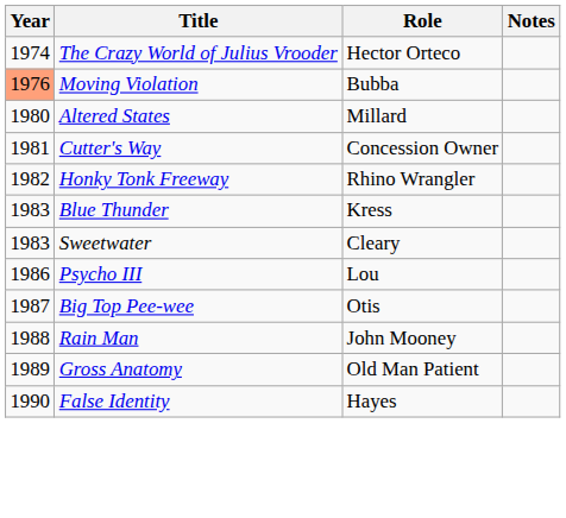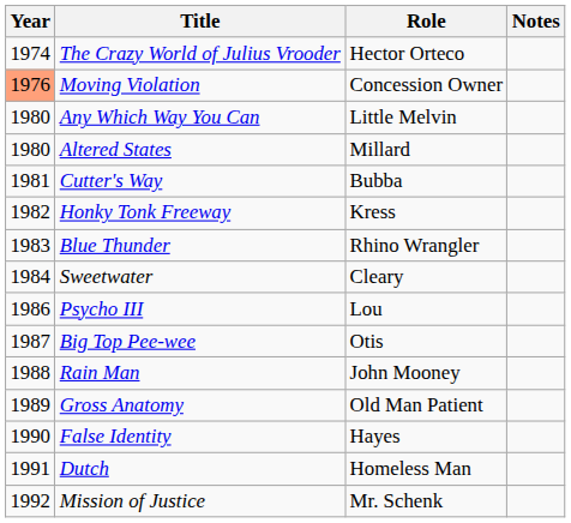Moving Violation | Role: Bubba -> Concession Owner
+ row: 1980 | Any Which Way You Can | Little Melvin
Cutter's Way | Role: Concession Owner -> Bubba
Honky Tonk Freeway | Role: Rhino Wrangler -> Kress
Blue Thunder | Role: Kress -> Rhino Wrangler
Sweetwater | Year: 1983 -> 1984
+ row: 1991 | Dutch | Homeless Man
+ row: 1992 | Mission of Justice | Mr. Schenk
